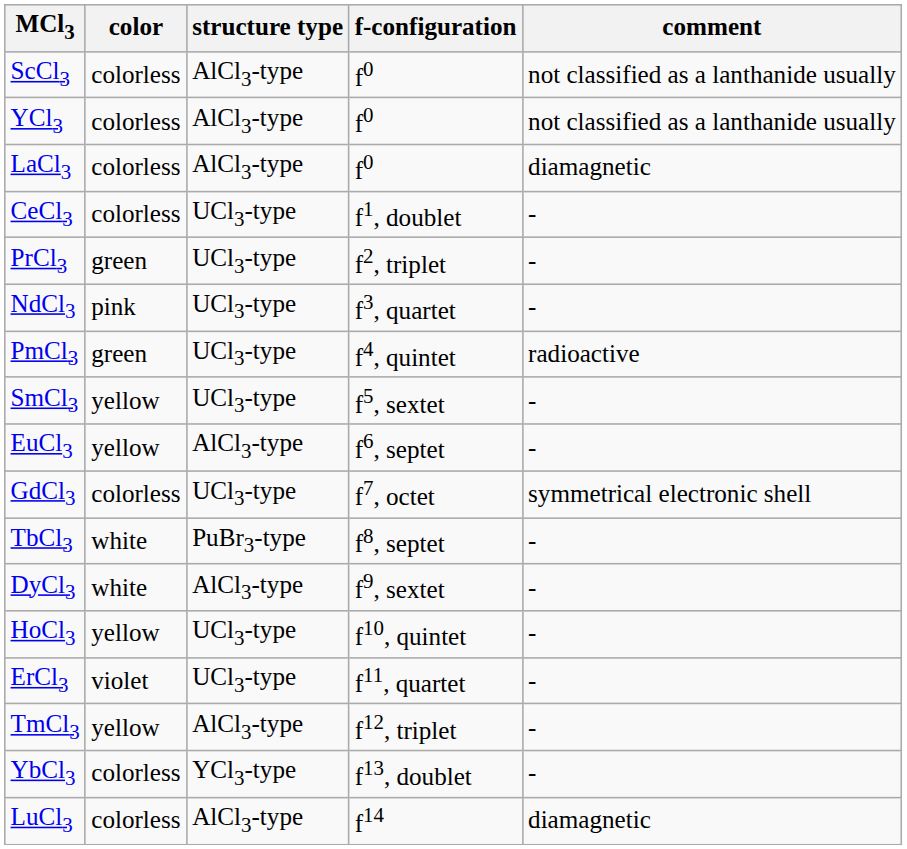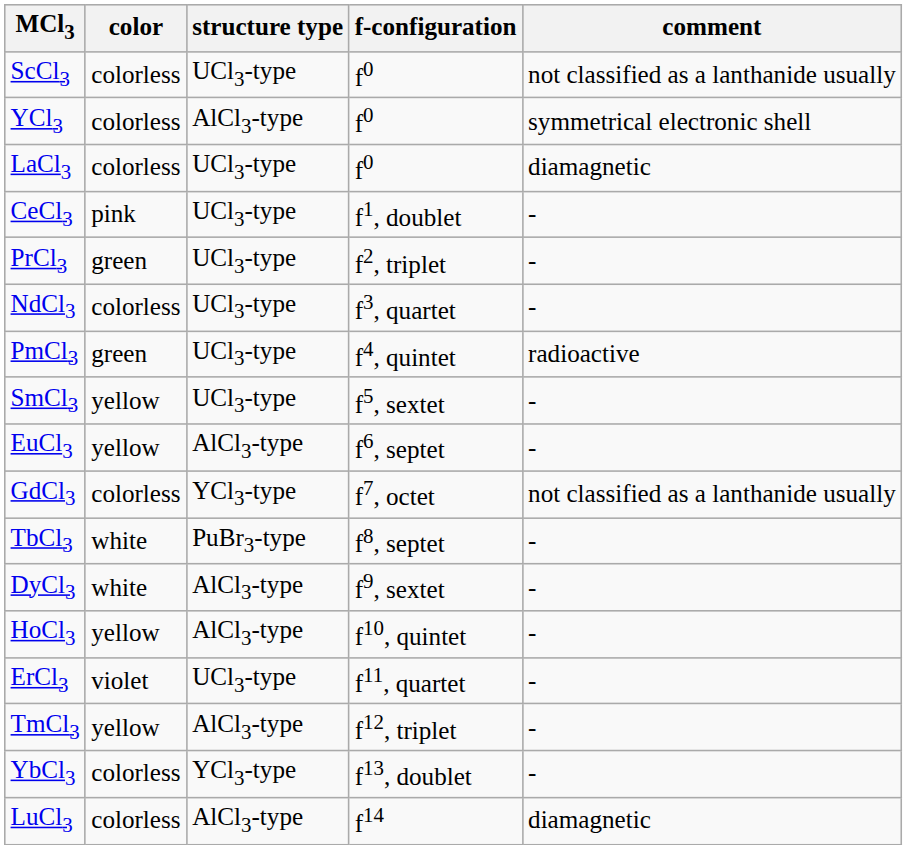ScCl3 | structure type: AlCl3-type -> UCl3-type
YCl3 | comment: not classified as a lanthanide usually -> symmetrical electronic shell
LaCl3 | structure type: AlCl3-type -> UCl3-type
CeCl3 | color: colorless -> pink
NdCl3 | color: pink -> colorless
GdCl3 | structure type: UCl3-type -> YCl3-type
GdCl3 | comment: symmetrical electronic shell -> not classified as a lanthanide usually
HoCl3 | structure type: UCl3-type -> AlCl3-type
